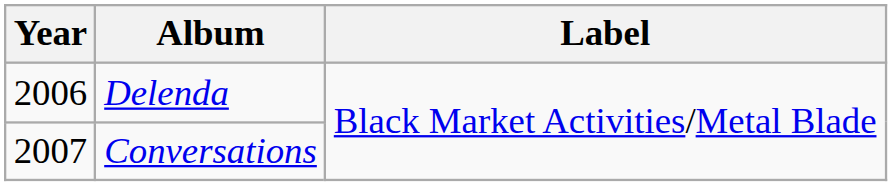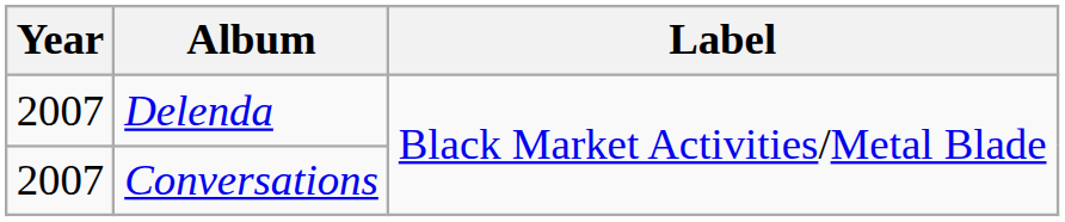Delenda | Year: 2006 -> 2007
